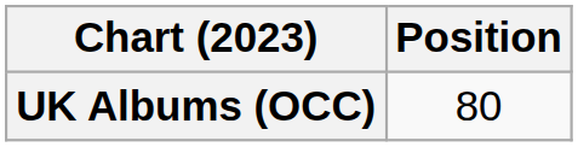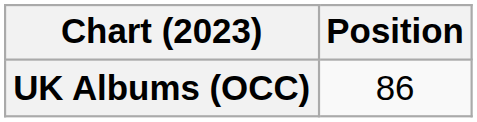UK Albums (OCC) | Position: 80 -> 86
